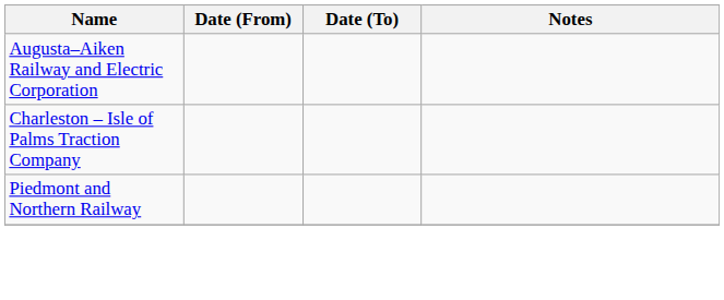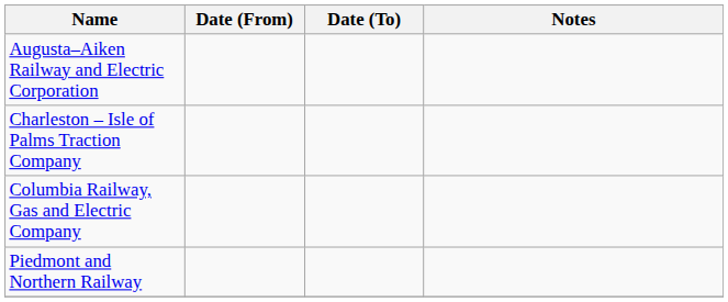+ row: Columbia Railway, Gas and Electric Company
